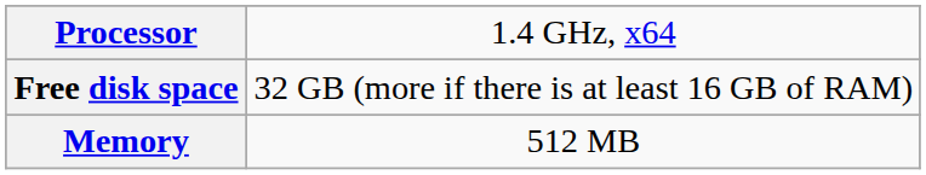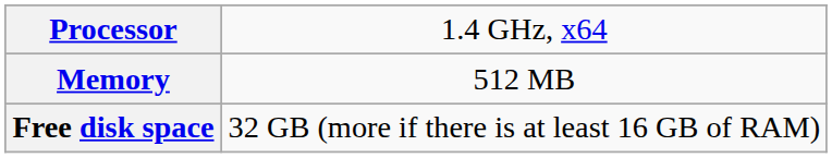rows swapped: Memory <-> Free disk space
